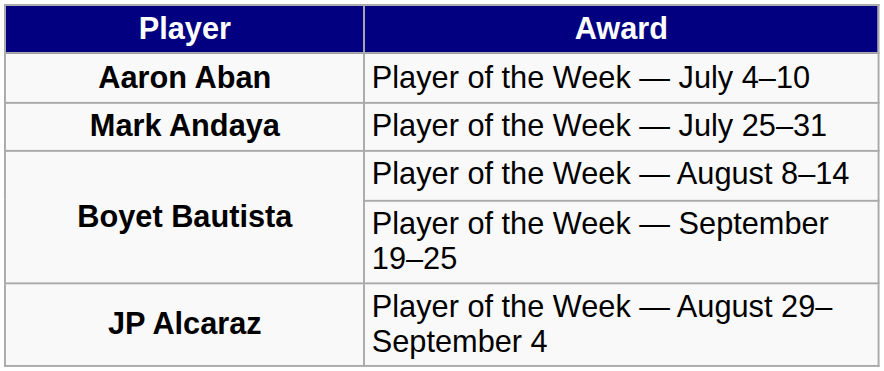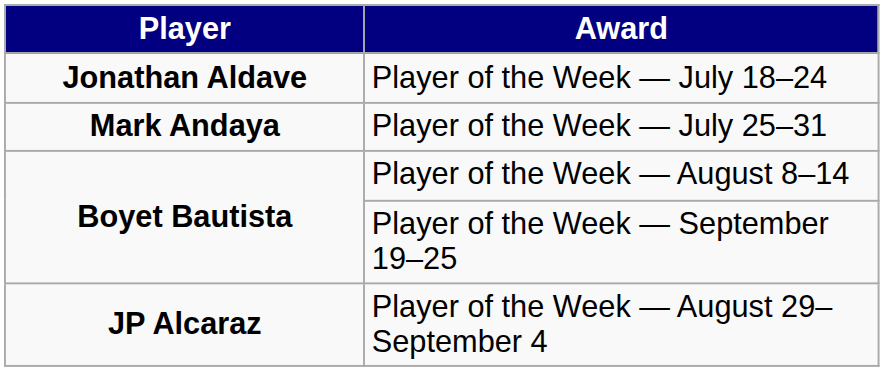- row: Aaron Aban | Player of the Week — July 4–10
+ row: Jonathan Aldave | Player of the Week — July 18–24
